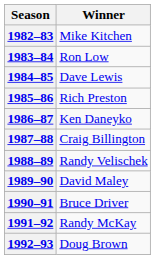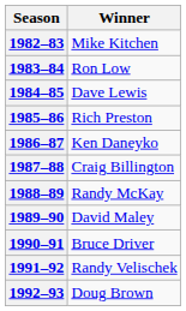1988–89 | Winner: Randy Velischek -> Randy McKay
1991–92 | Winner: Randy McKay -> Randy Velischek
